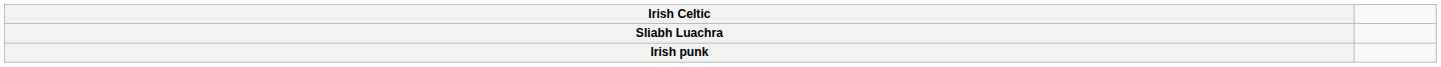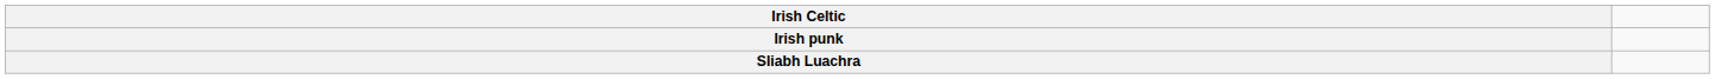rows swapped: Sliabh Luachra <-> Irish punk
